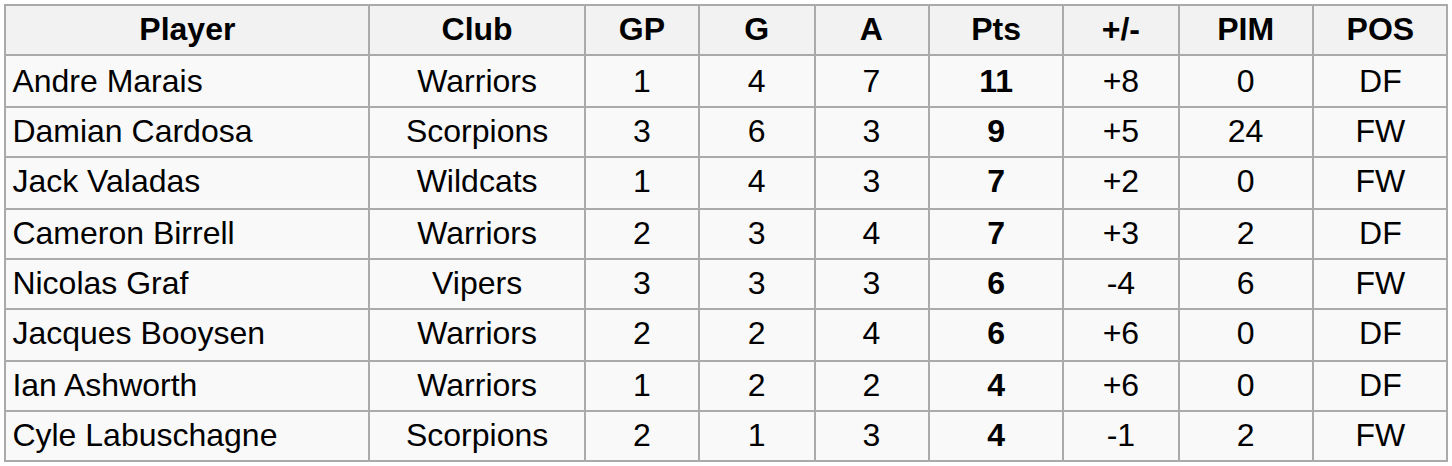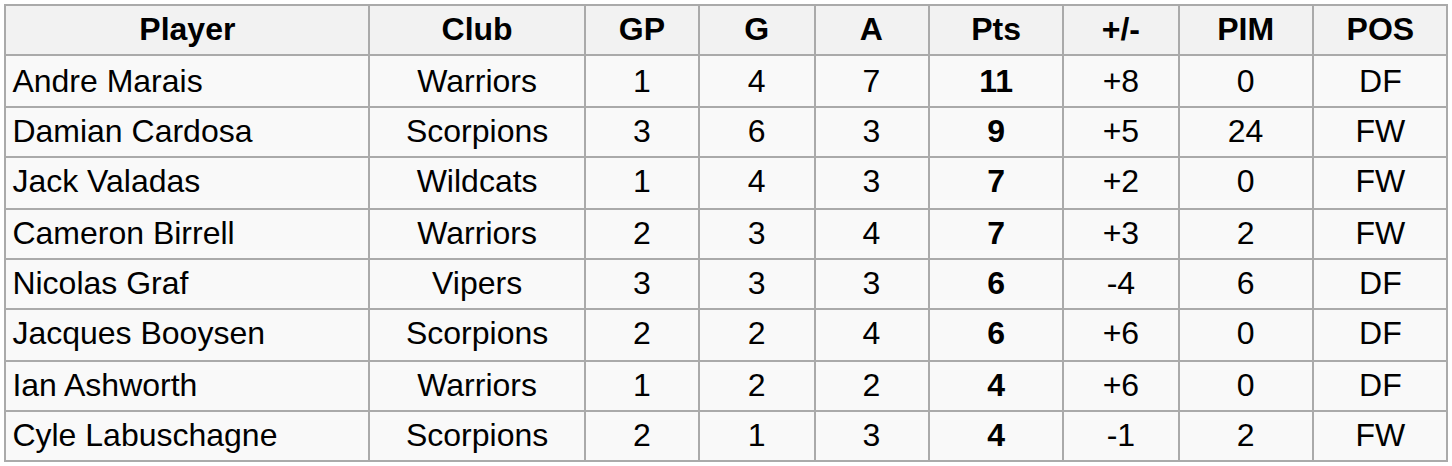Cameron Birrell | POS: DF -> FW
Nicolas Graf | POS: FW -> DF
Jacques Booysen | Club: Warriors -> Scorpions
